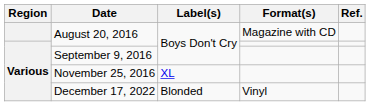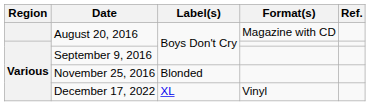November 25, 2016 | Label(s): XL -> Blonded
December 17, 2022 | Label(s): Blonded -> XL
